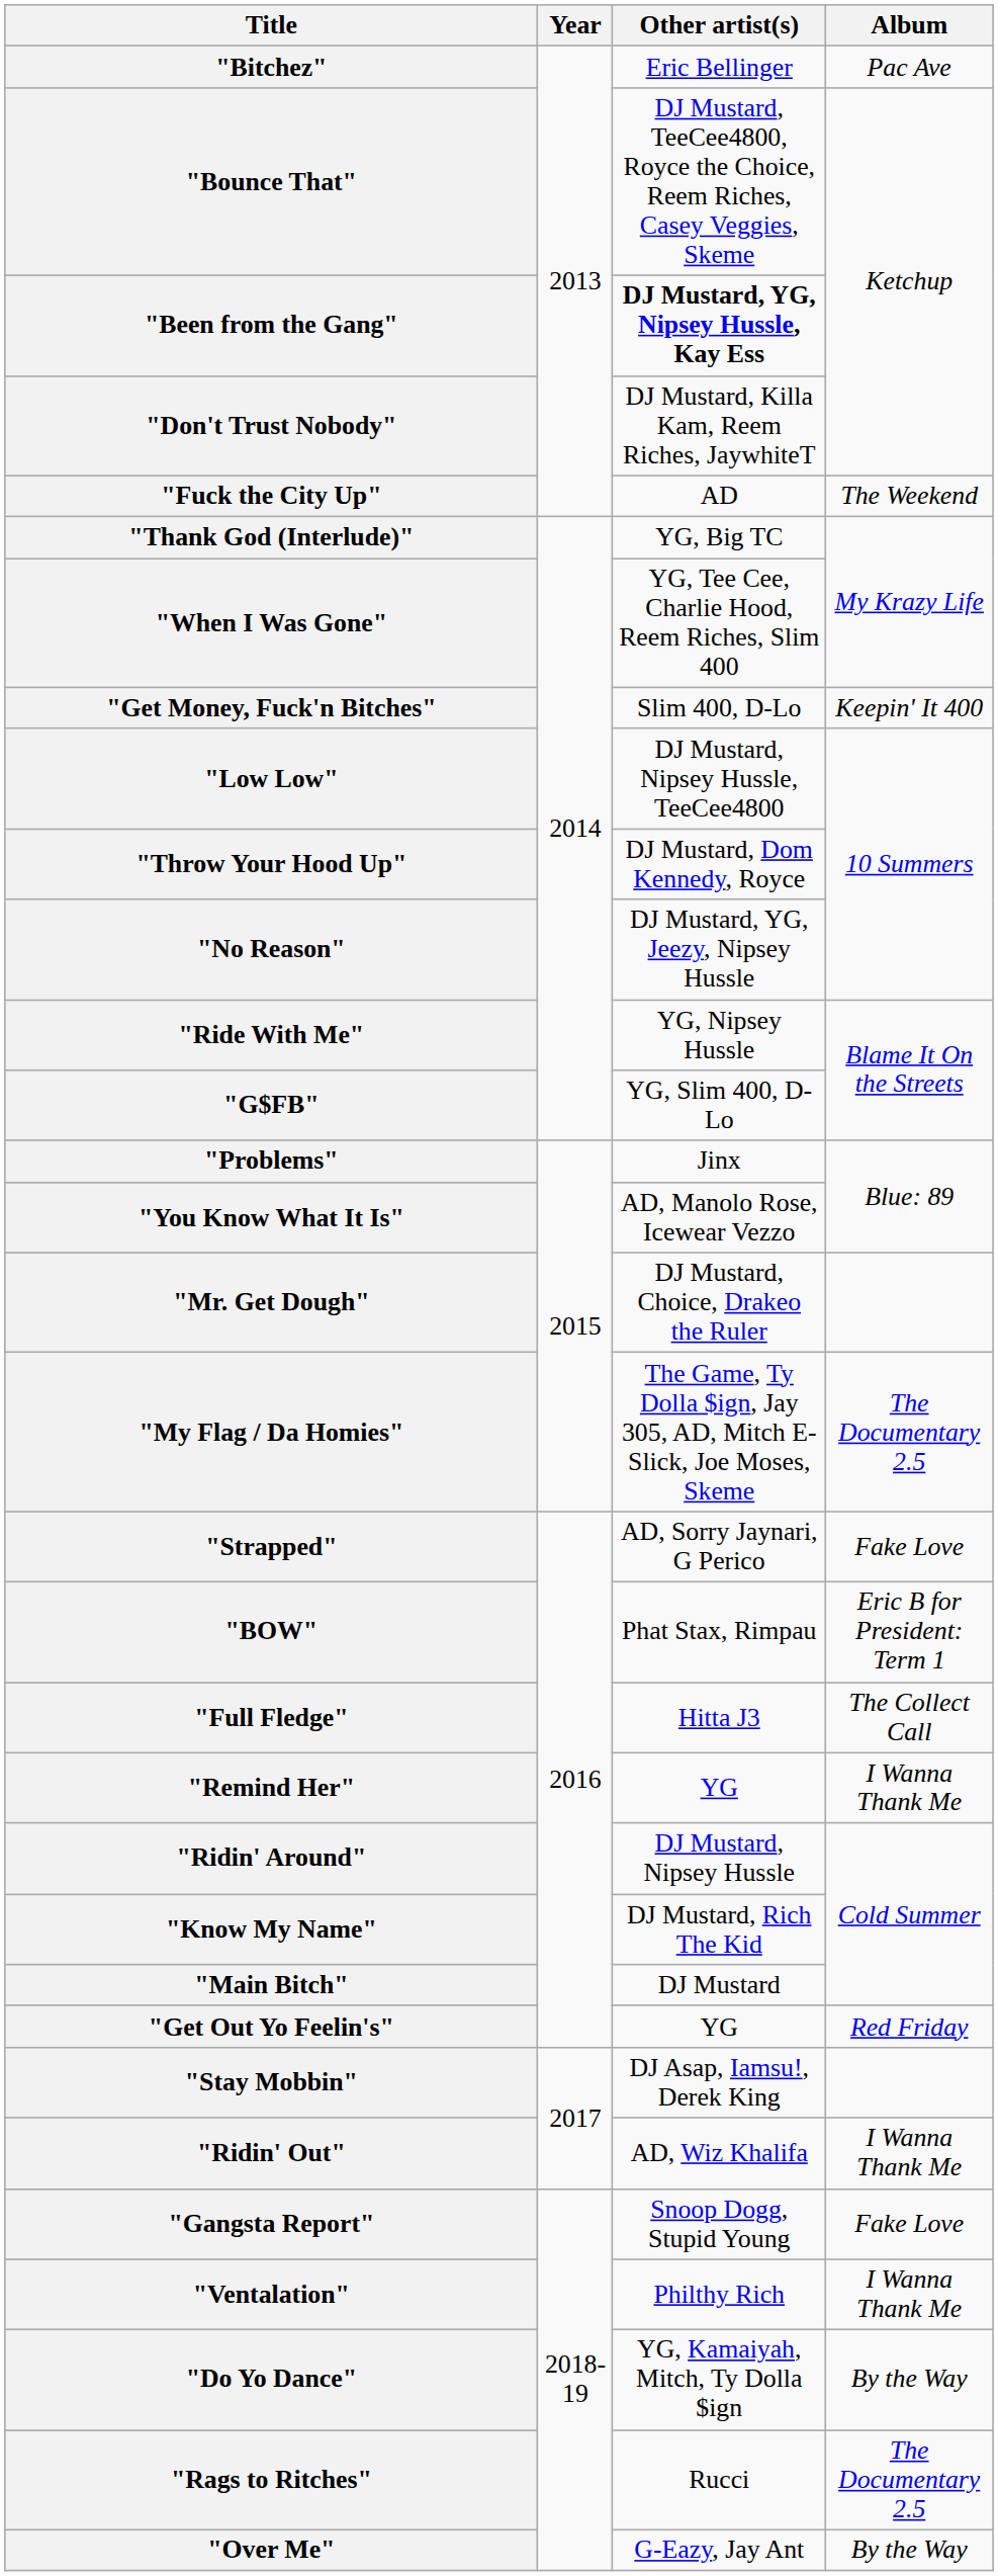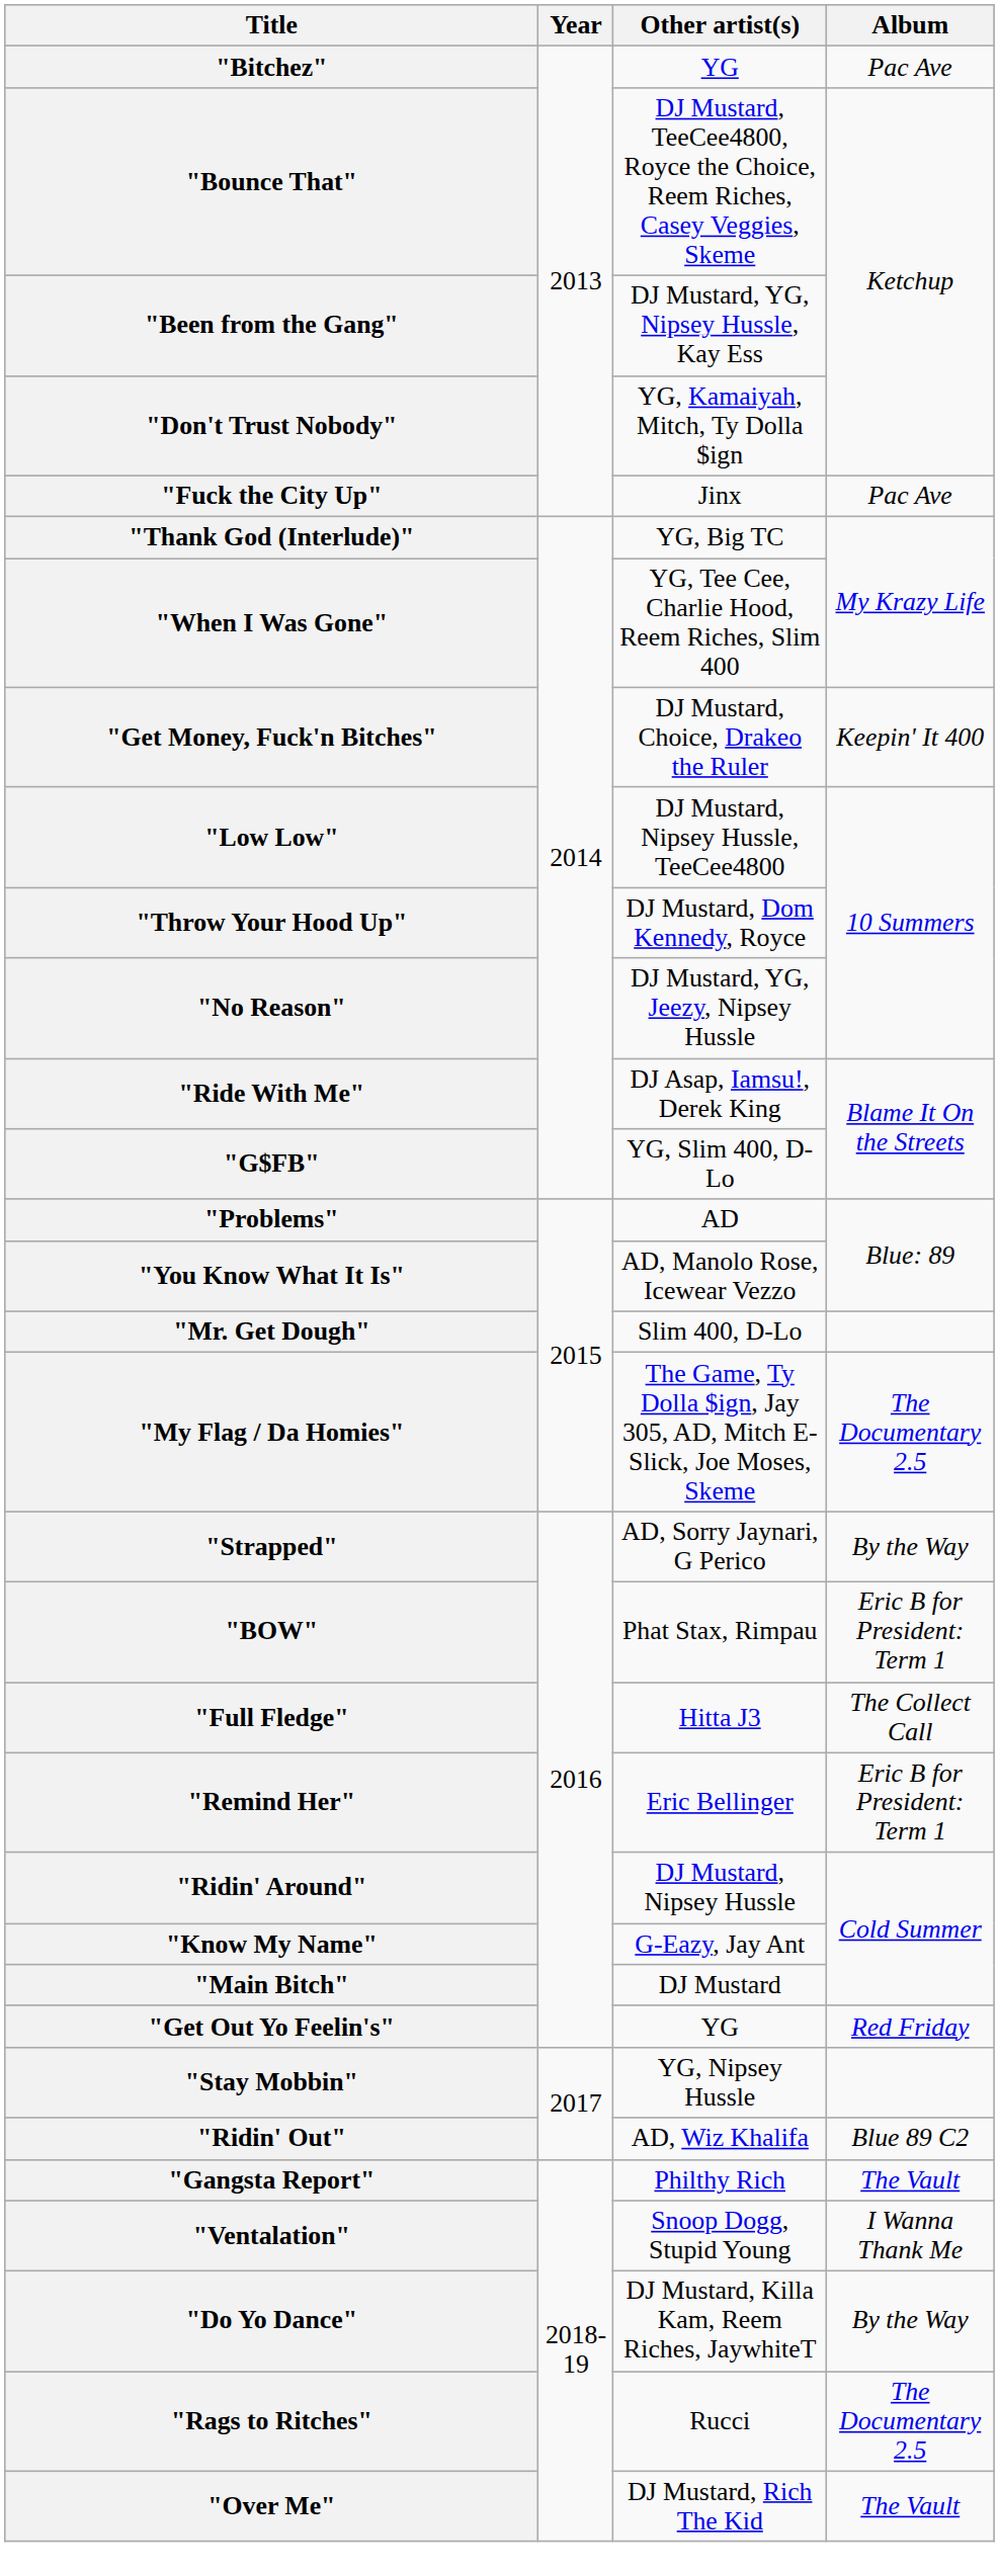"Bitchez" | Other artist(s): Eric Bellinger -> YG
"Been from the Gang" | Other artist(s): bold -> normal
"Don't Trust Nobody" | Other artist(s): DJ Mustard, Killa Kam, Reem Riches, JaywhiteT -> YG, Kamaiyah, Mitch, Ty Dolla $ign
"Fuck the City Up" | Other artist(s): AD -> Jinx
"Fuck the City Up" | Album: The Weekend -> Pac Ave
"Get Money, Fuck'n Bitches" | Other artist(s): Slim 400, D-Lo -> DJ Mustard, Choice, Drakeo the Ruler
"Ride With Me" | Other artist(s): YG, Nipsey Hussle -> DJ Asap, Iamsu!, Derek King
"Problems" | Other artist(s): Jinx -> AD
"Mr. Get Dough" | Other artist(s): DJ Mustard, Choice, Drakeo the Ruler -> Slim 400, D-Lo
"Strapped" | Album: Fake Love -> By the Way
"Remind Her" | Other artist(s): YG -> Eric Bellinger
"Remind Her" | Album: I Wanna Thank Me -> Eric B for President: Term 1
"Know My Name" | Other artist(s): DJ Mustard, Rich The Kid -> G-Eazy, Jay Ant
"Stay Mobbin" | Other artist(s): DJ Asap, Iamsu!, Derek King -> YG, Nipsey Hussle
"Ridin' Out" | Album: I Wanna Thank Me -> Blue 89 C2
"Gangsta Report" | Other artist(s): Snoop Dogg, Stupid Young -> Philthy Rich
"Gangsta Report" | Album: Fake Love -> The Vault
"Ventalation" | Other artist(s): Philthy Rich -> Snoop Dogg, Stupid Young
"Do Yo Dance" | Other artist(s): YG, Kamaiyah, Mitch, Ty Dolla $ign -> DJ Mustard, Killa Kam, Reem Riches, JaywhiteT
"Over Me" | Other artist(s): G-Eazy, Jay Ant -> DJ Mustard, Rich The Kid
"Over Me" | Album: By the Way -> The Vault
